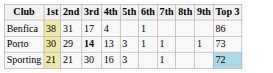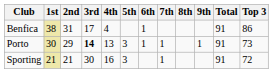+ column: Total | 91 | 91 | 91
Sporting | Top 3: lightblue background -> no background
